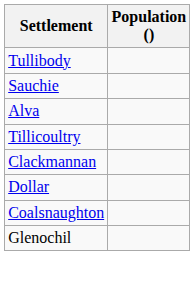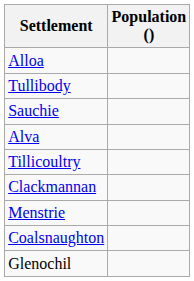+ row: Alloa
+ row: Menstrie
- row: Dollar
